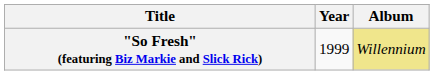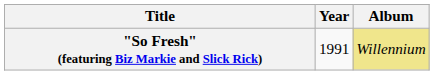"So Fresh" (featuring Biz Markie and Slick Rick) | Year: 1999 -> 1991
